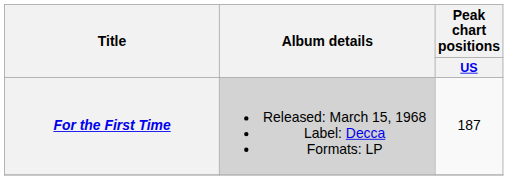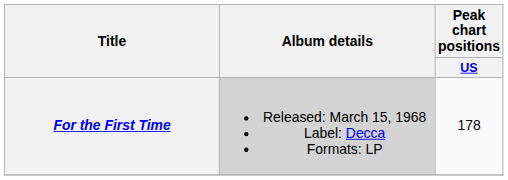For the First Time | Peak chart positions / US: 187 -> 178
